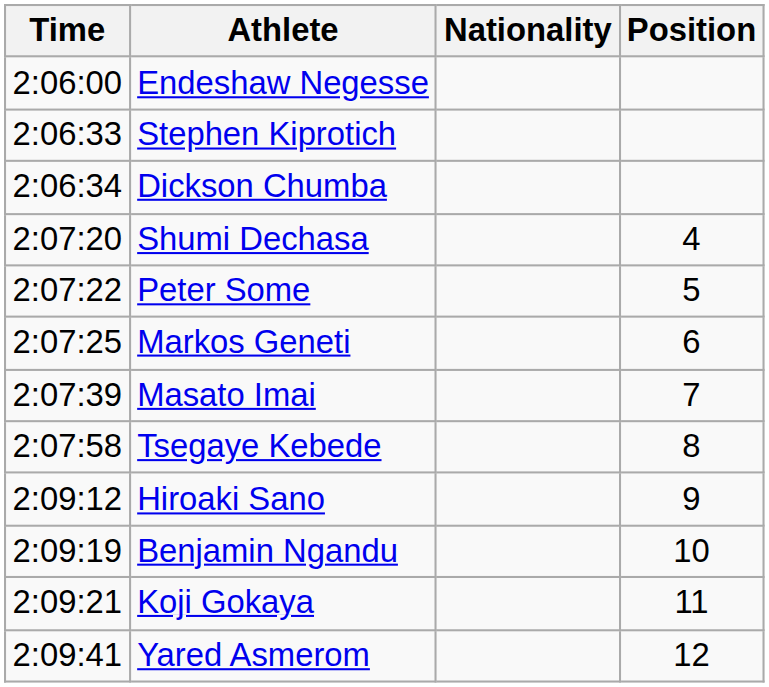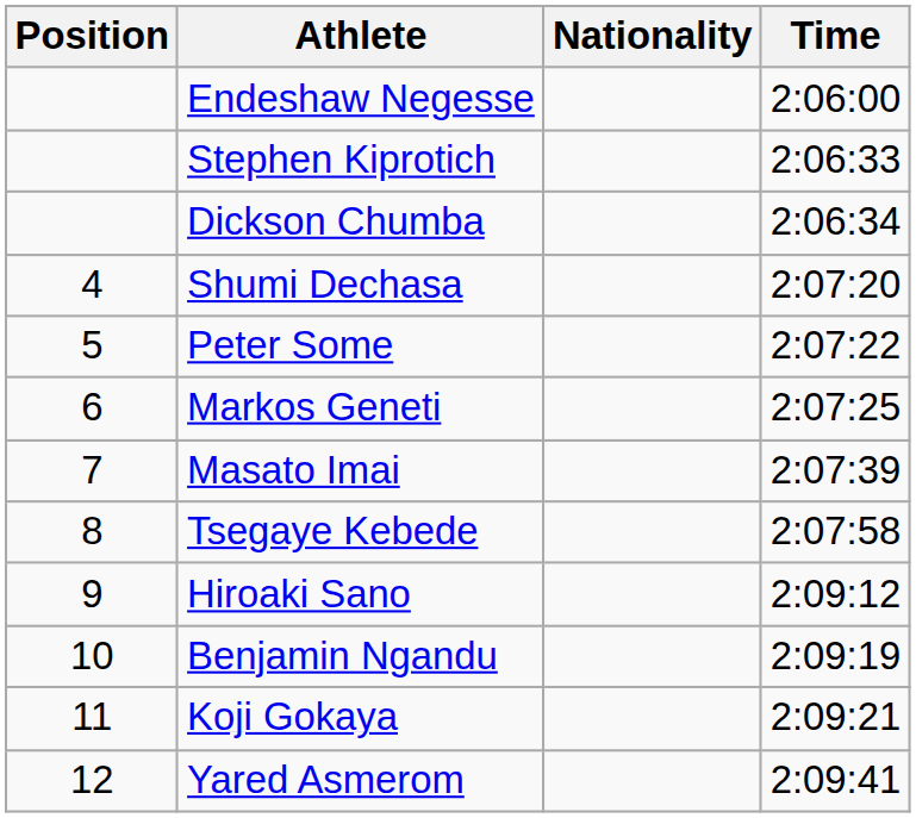columns swapped: Position <-> Time
